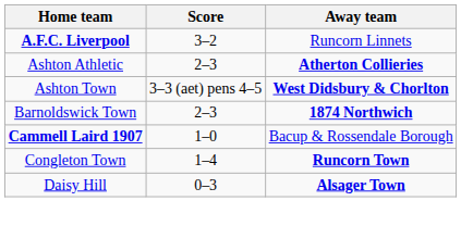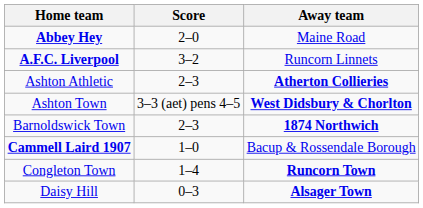+ row: Abbey Hey | 2–0 | Maine Road
